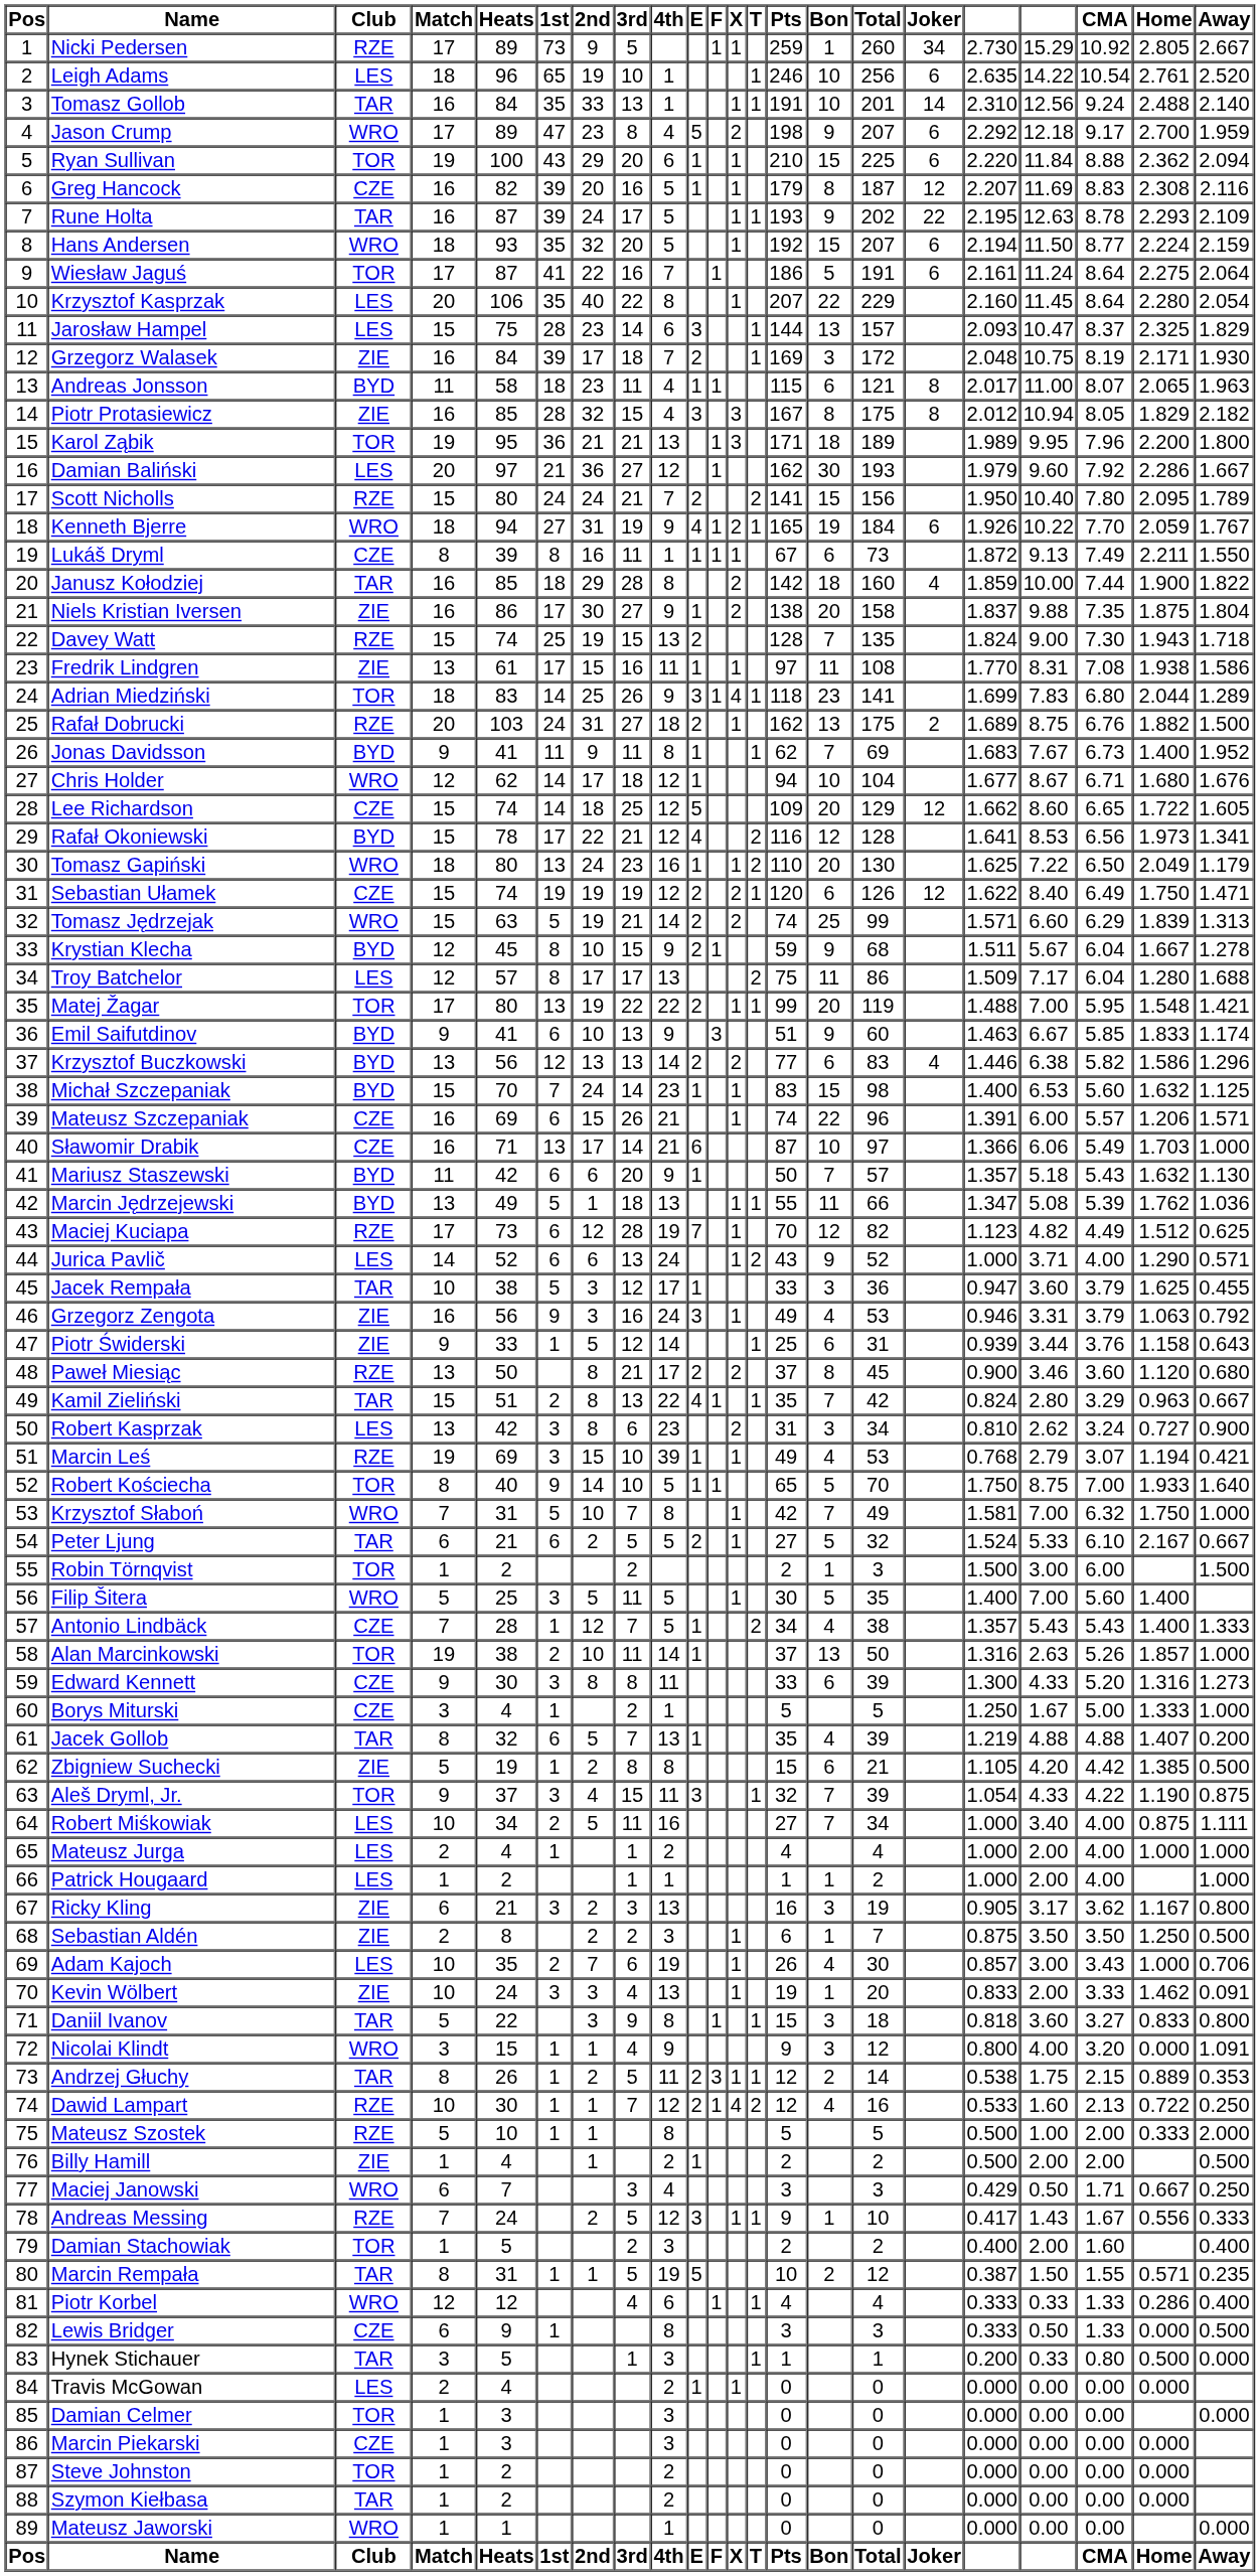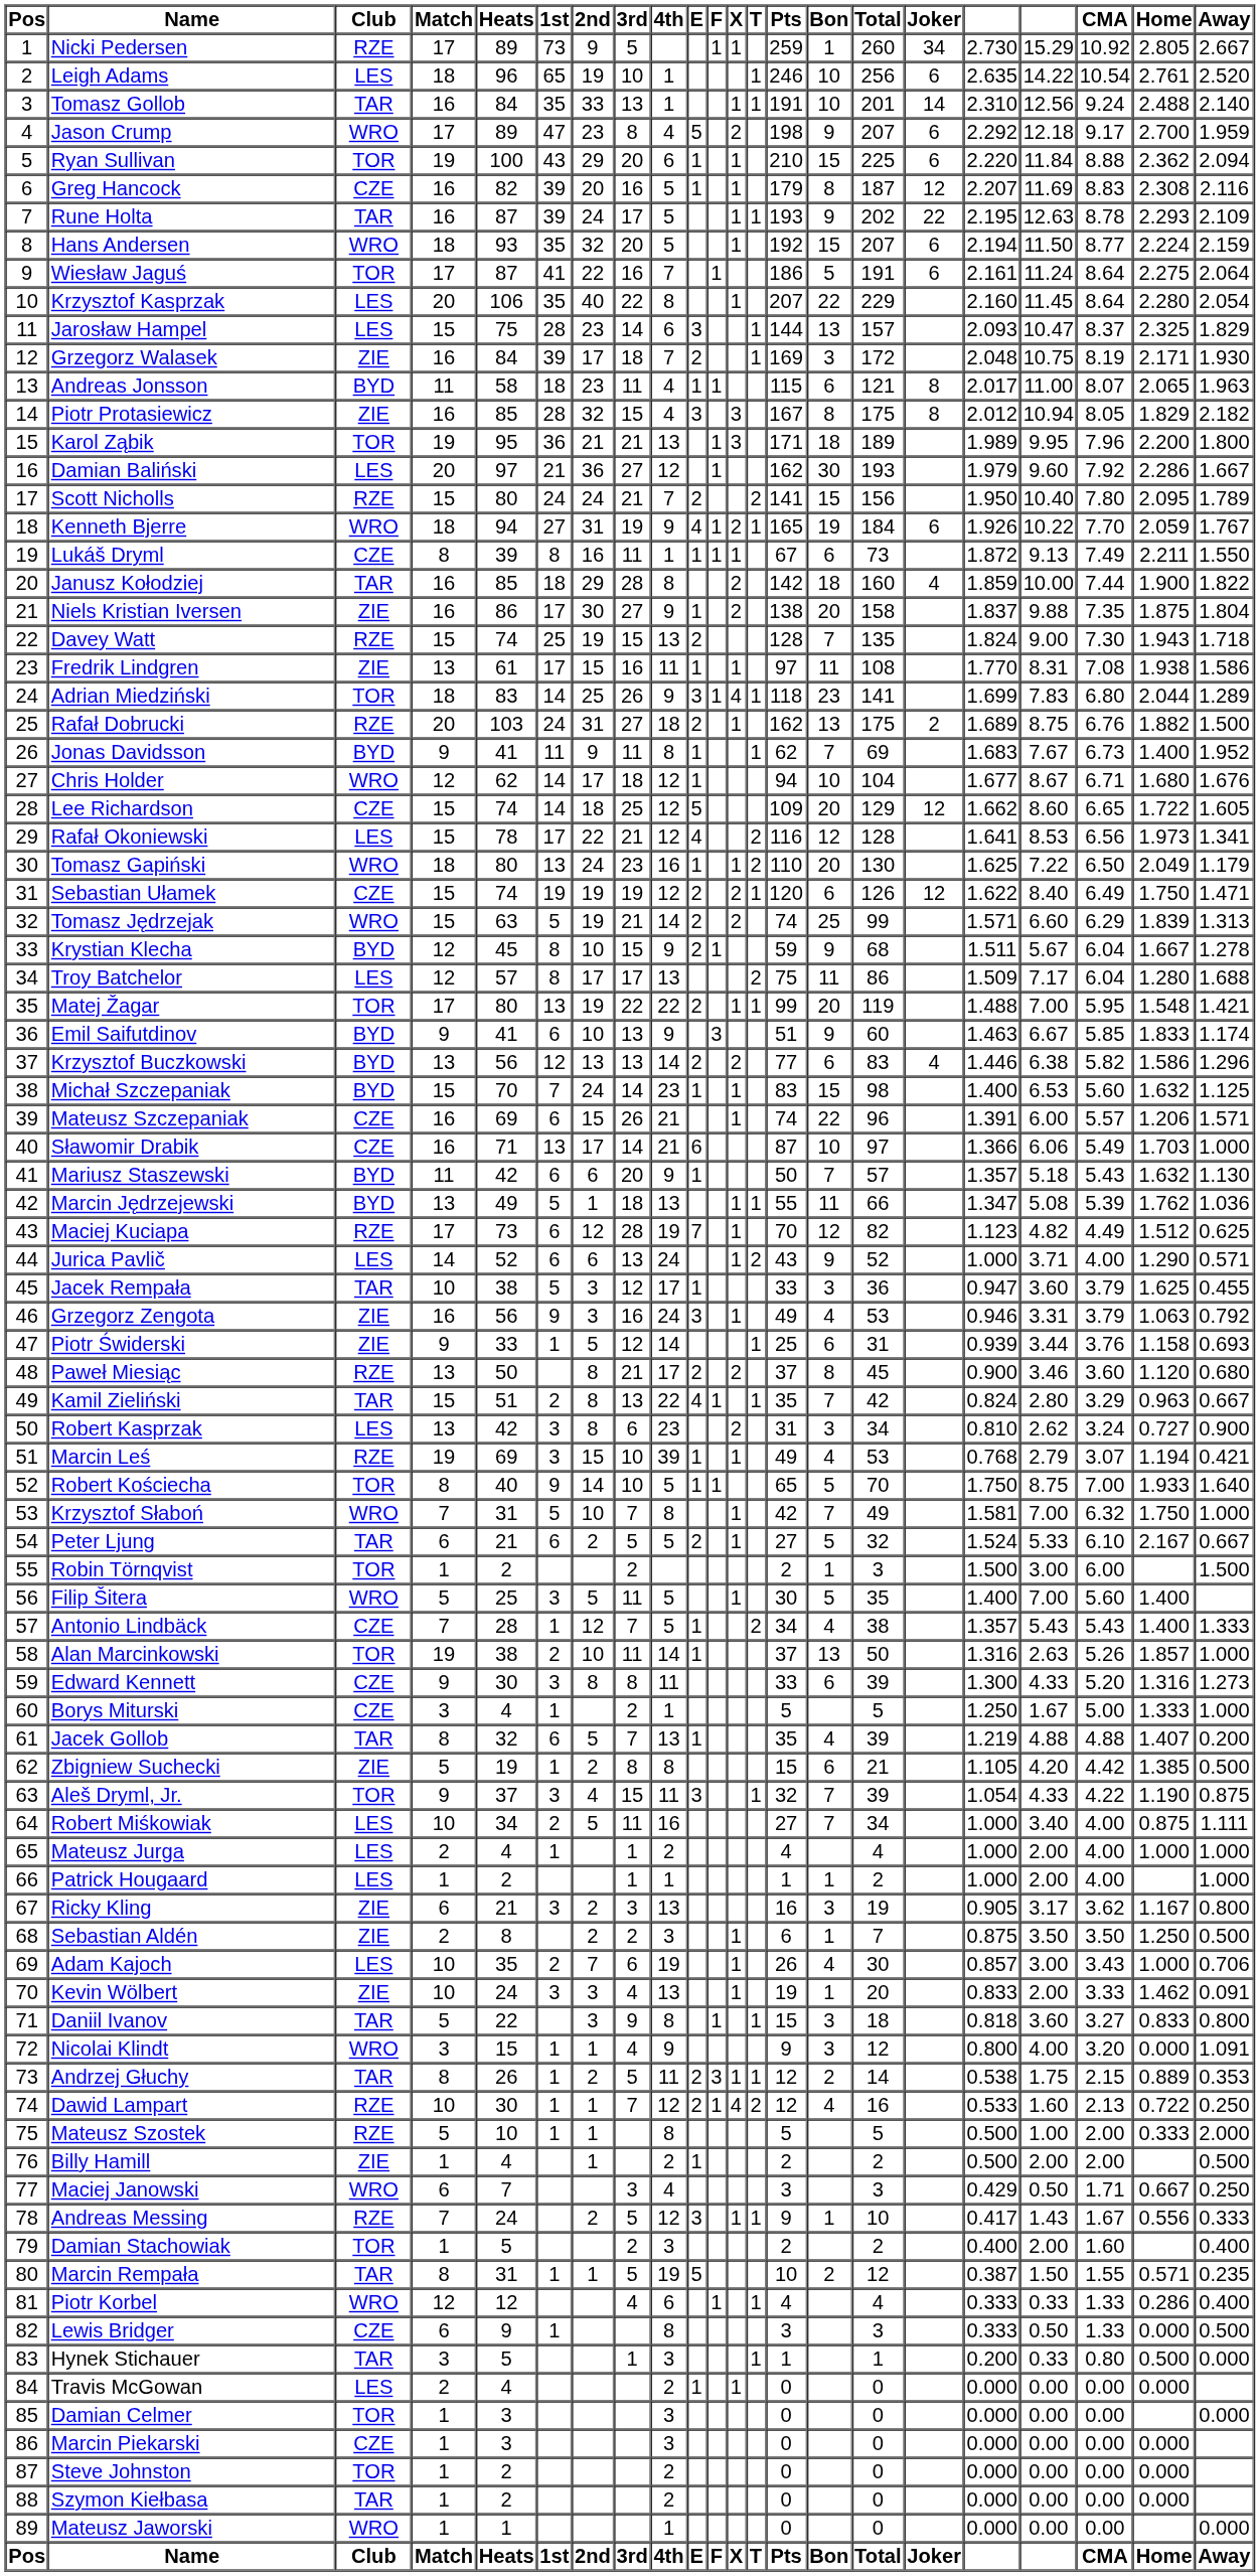Rafał Okoniewski | Club: BYD -> LES
Piotr Świderski | Away: 0.643 -> 0.693
